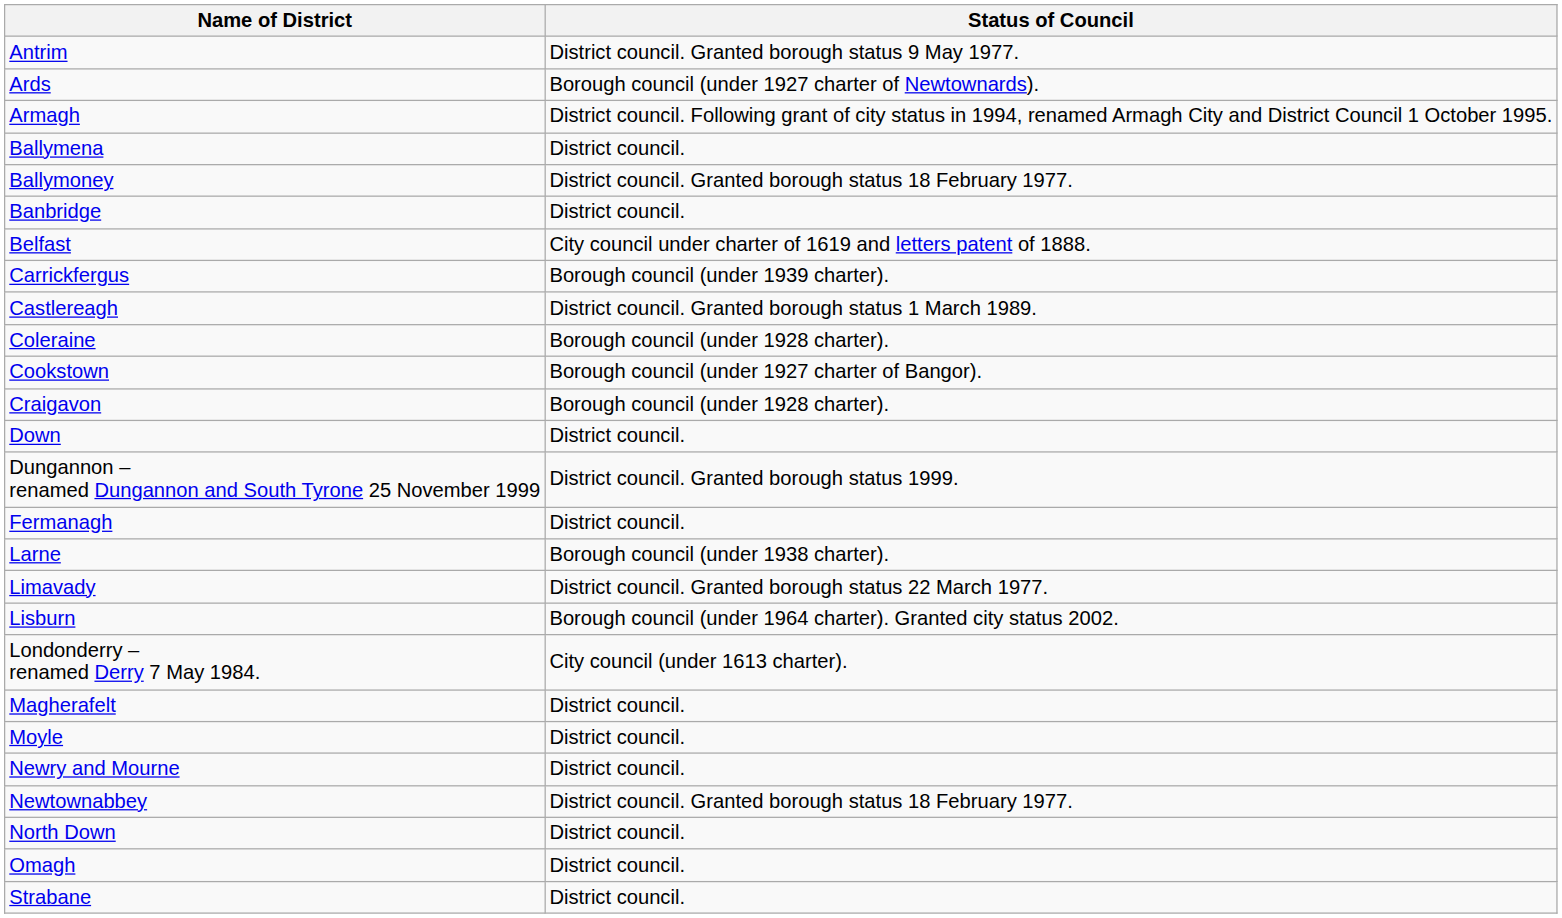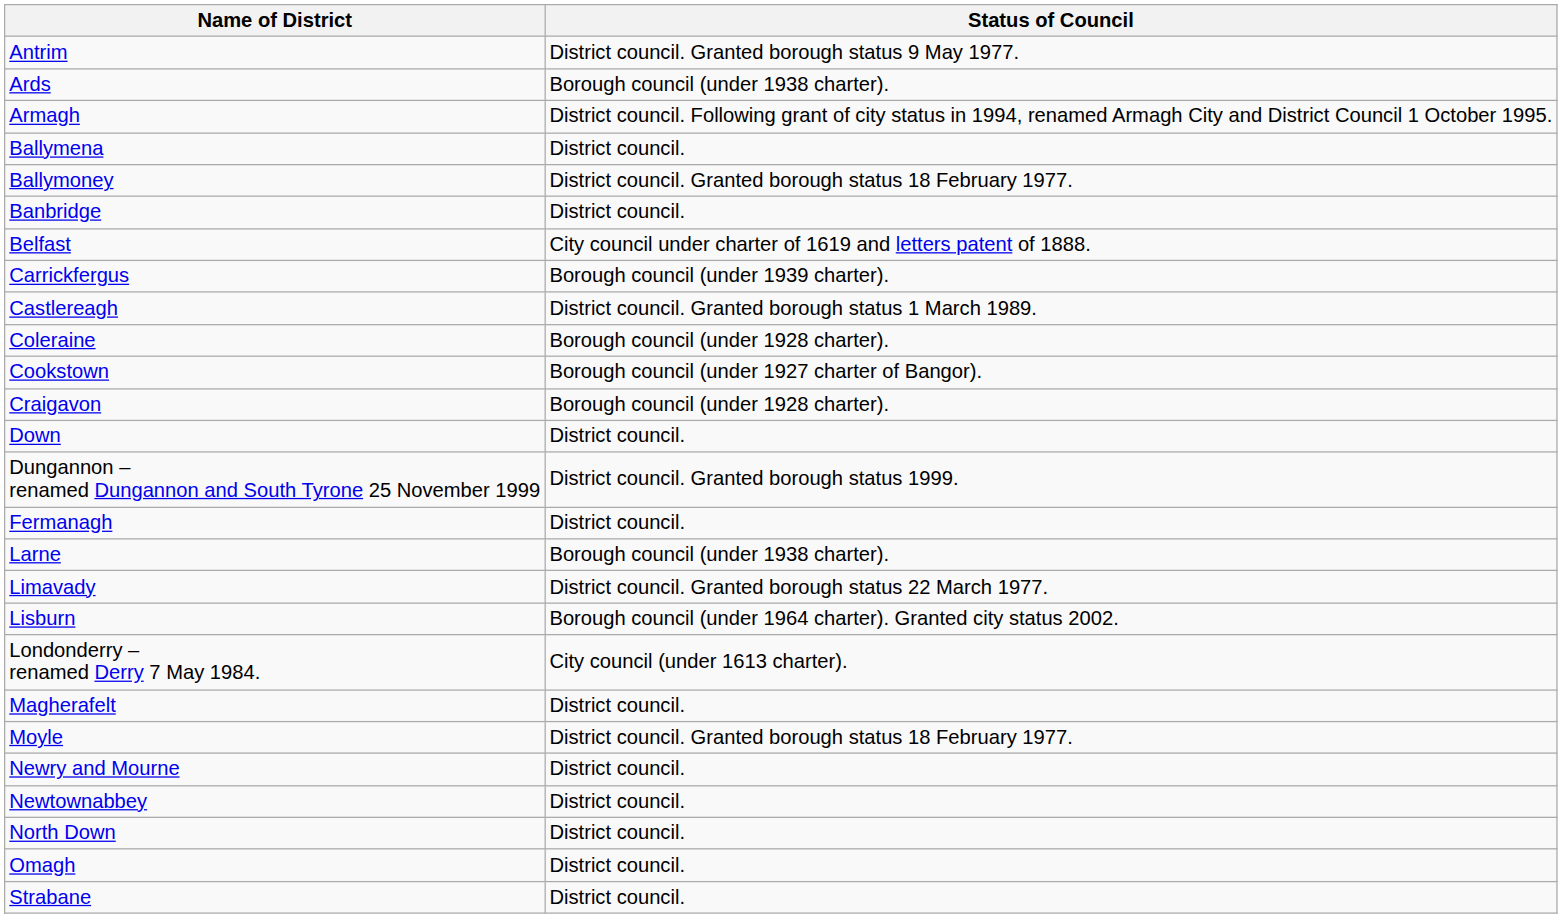Ards | Status of Council: Borough council (under 1927 charter of Newtownards). -> Borough council (under 1938 charter).
Moyle | Status of Council: District council. -> District council. Granted borough status 18 February 1977.
Newtownabbey | Status of Council: District council. Granted borough status 18 February 1977. -> District council.
